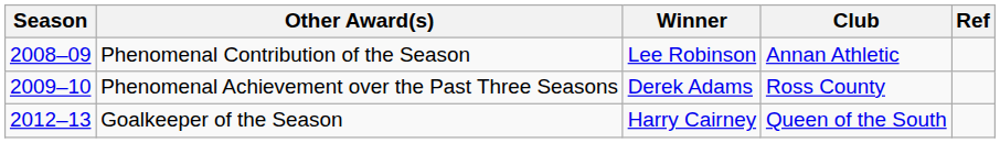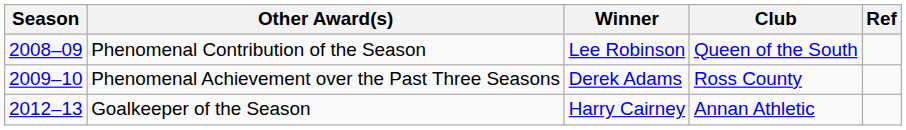Phenomenal Contribution of the Season | Club: Annan Athletic -> Queen of the South
Goalkeeper of the Season | Club: Queen of the South -> Annan Athletic
